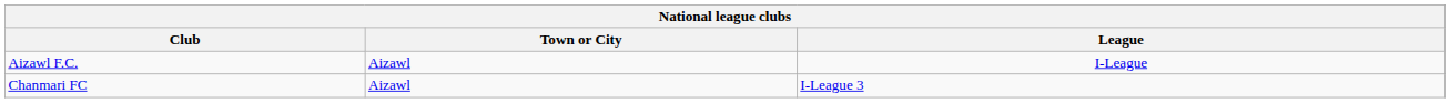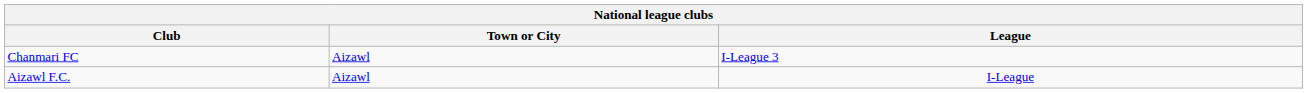rows swapped: Aizawl F.C. <-> Chanmari FC
